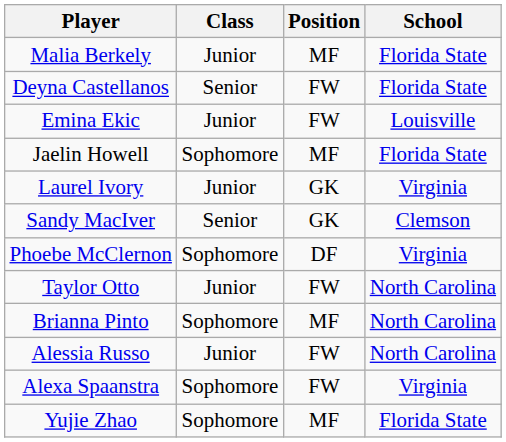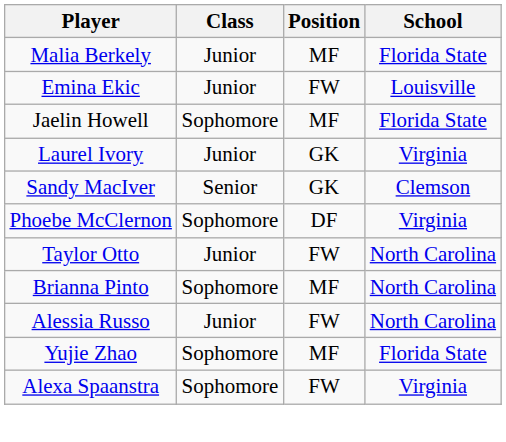- row: Deyna Castellanos | Senior | FW | Florida State
rows swapped: Alexa Spaanstra <-> Yujie Zhao
